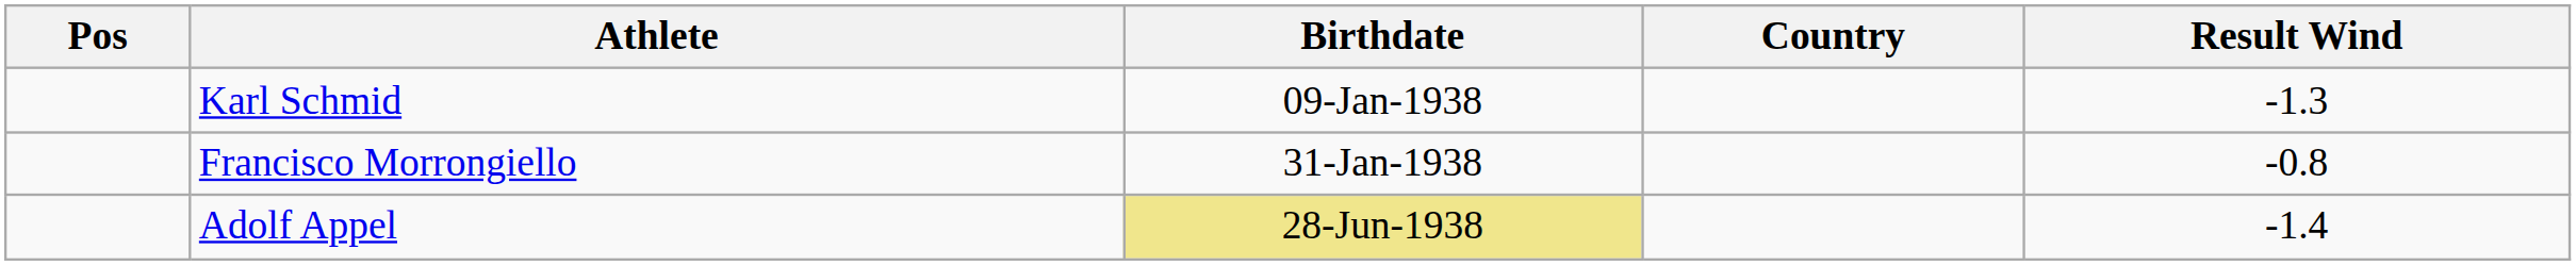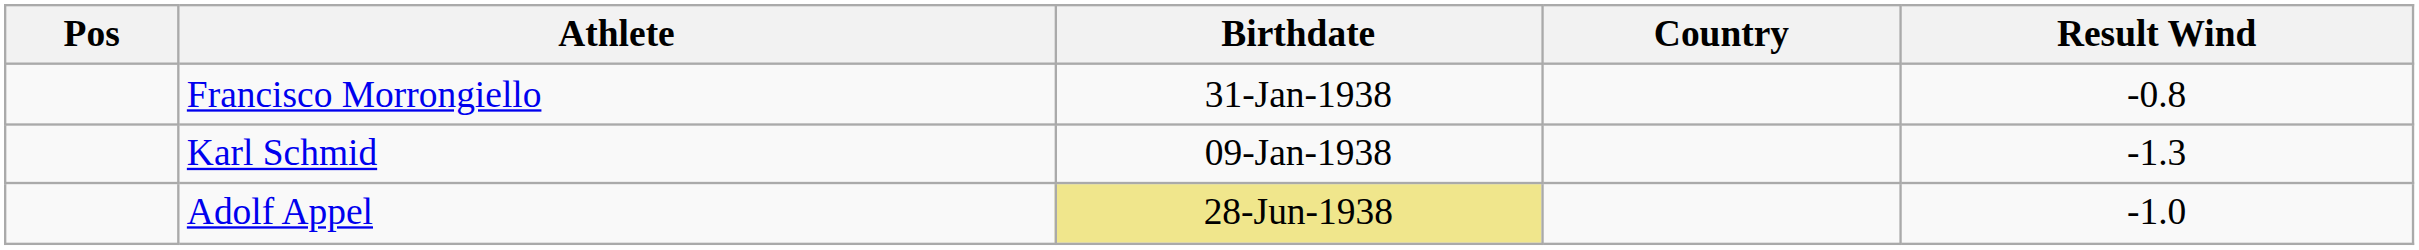rows swapped: Karl Schmid <-> Francisco Morrongiello
Adolf Appel | Result Wind: -1.4 -> -1.0
